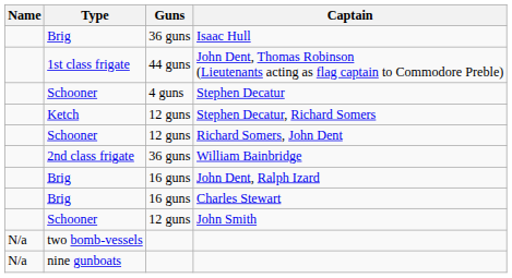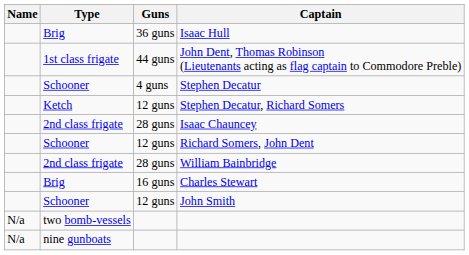+ row: 2nd class frigate | 28 guns | Isaac Chauncey
William Bainbridge | Guns: 36 guns -> 28 guns
- row: Brig | 16 guns | John Dent, Ralph Izard
